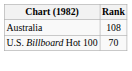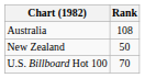+ row: New Zealand | 50
